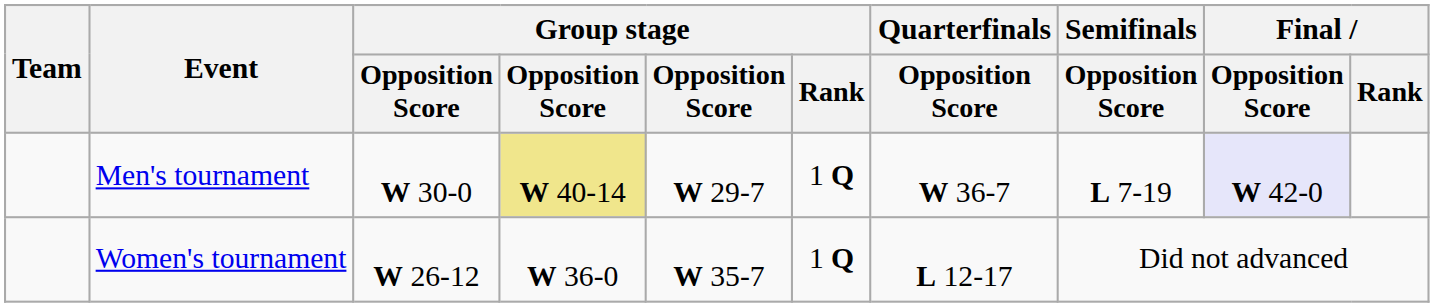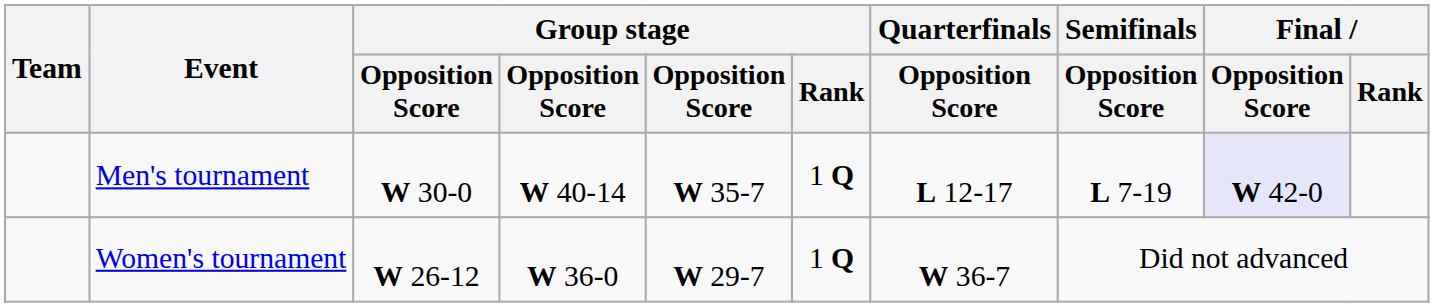Men's tournament | column 4: khaki background -> no background
Men's tournament | column 5: W 29-7 -> W 35-7
Men's tournament | Quarterfinals / Opposition Score: W 36-7 -> L 12-17
Women's tournament | column 5: W 35-7 -> W 29-7
Women's tournament | Quarterfinals / Opposition Score: L 12-17 -> W 36-7
